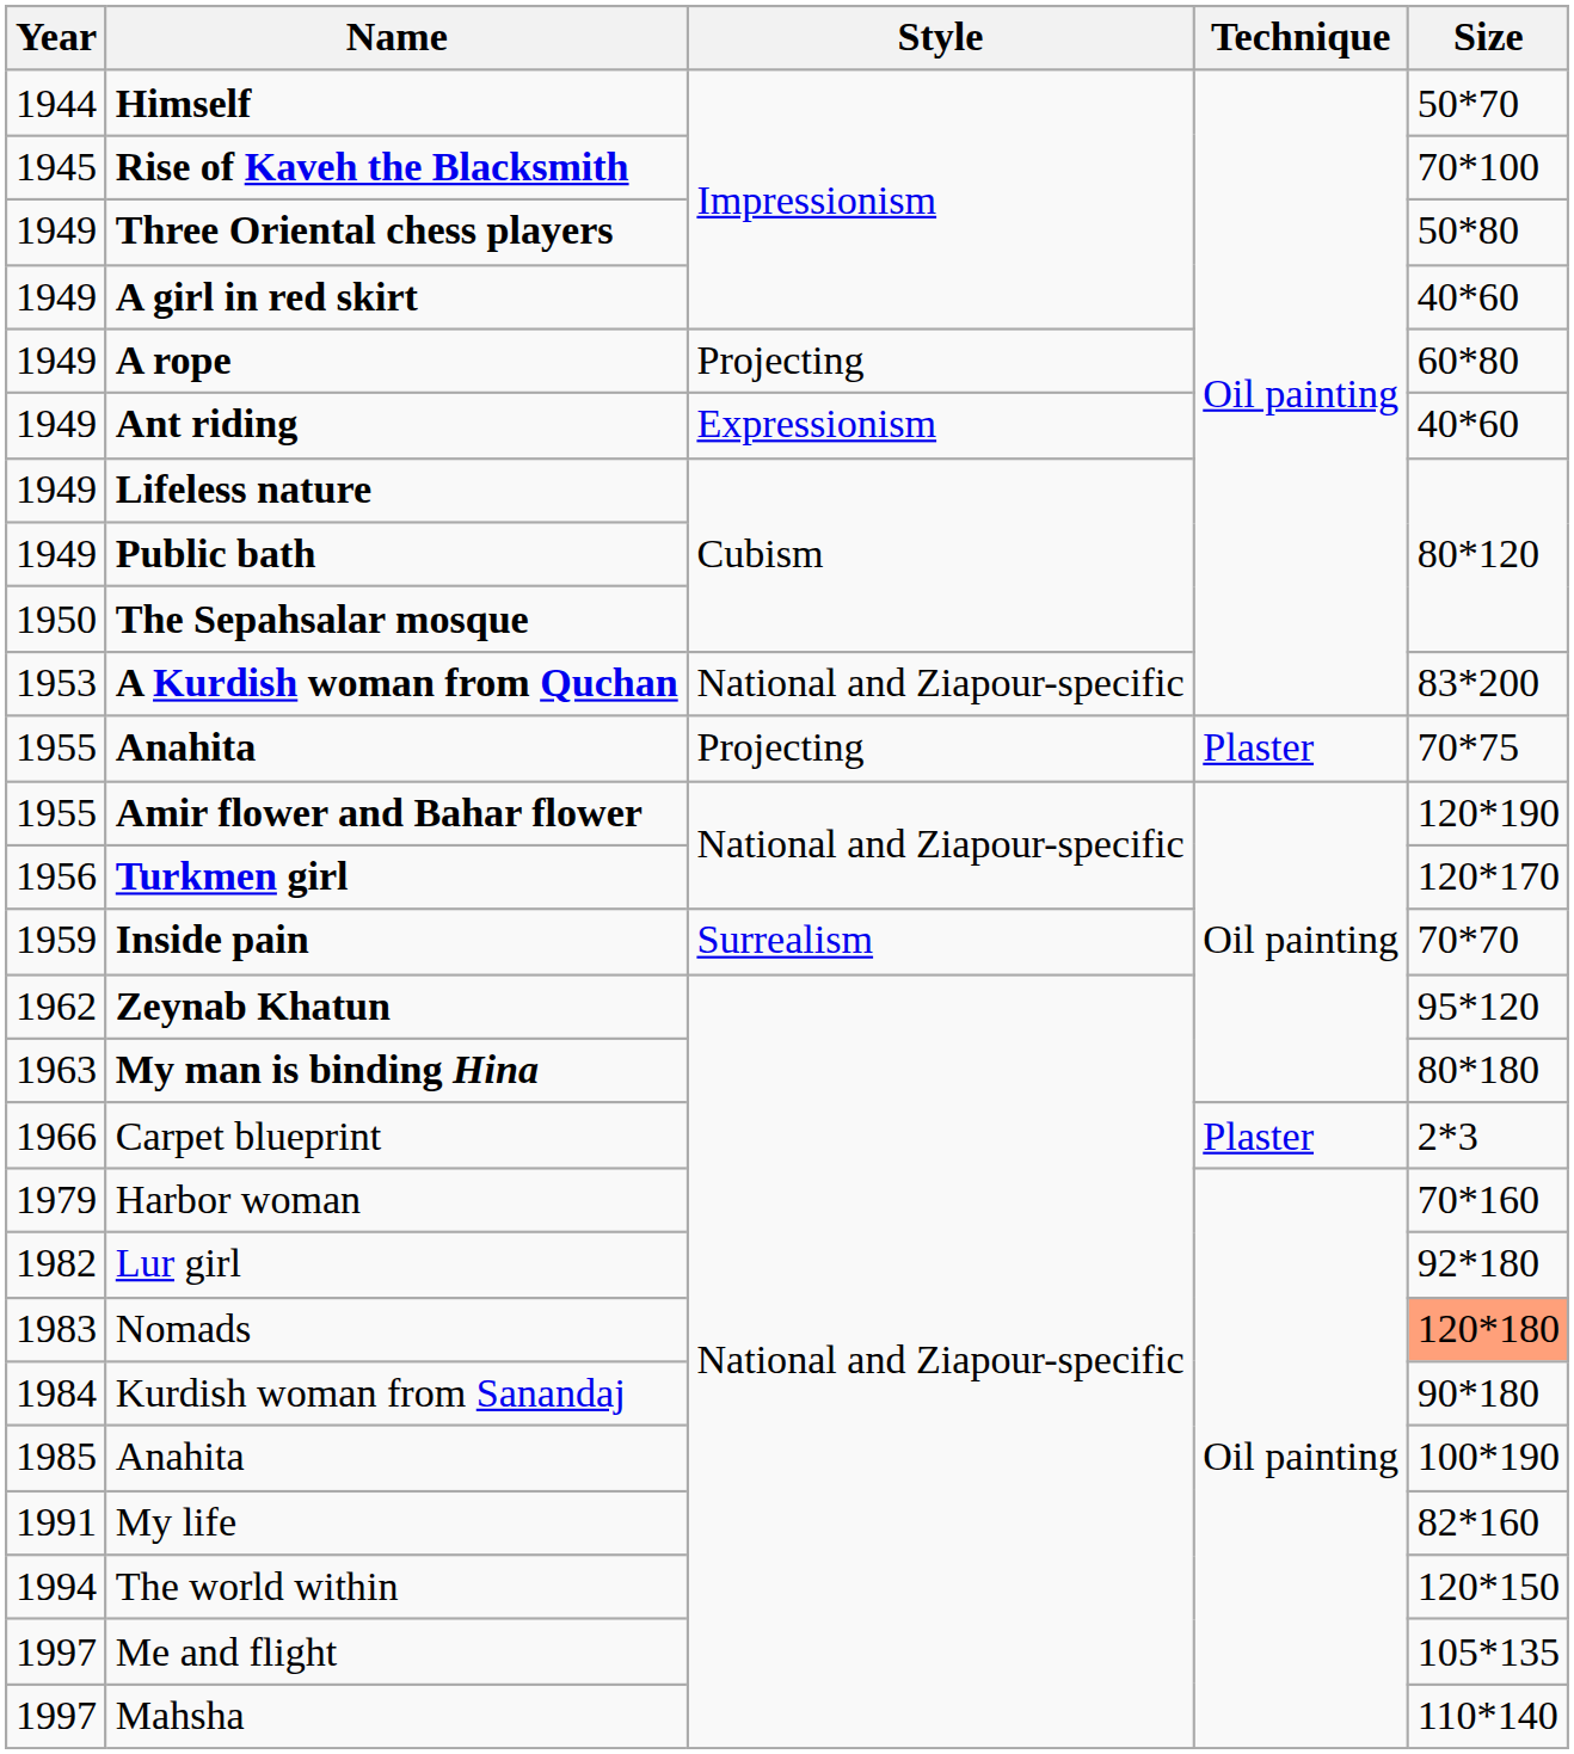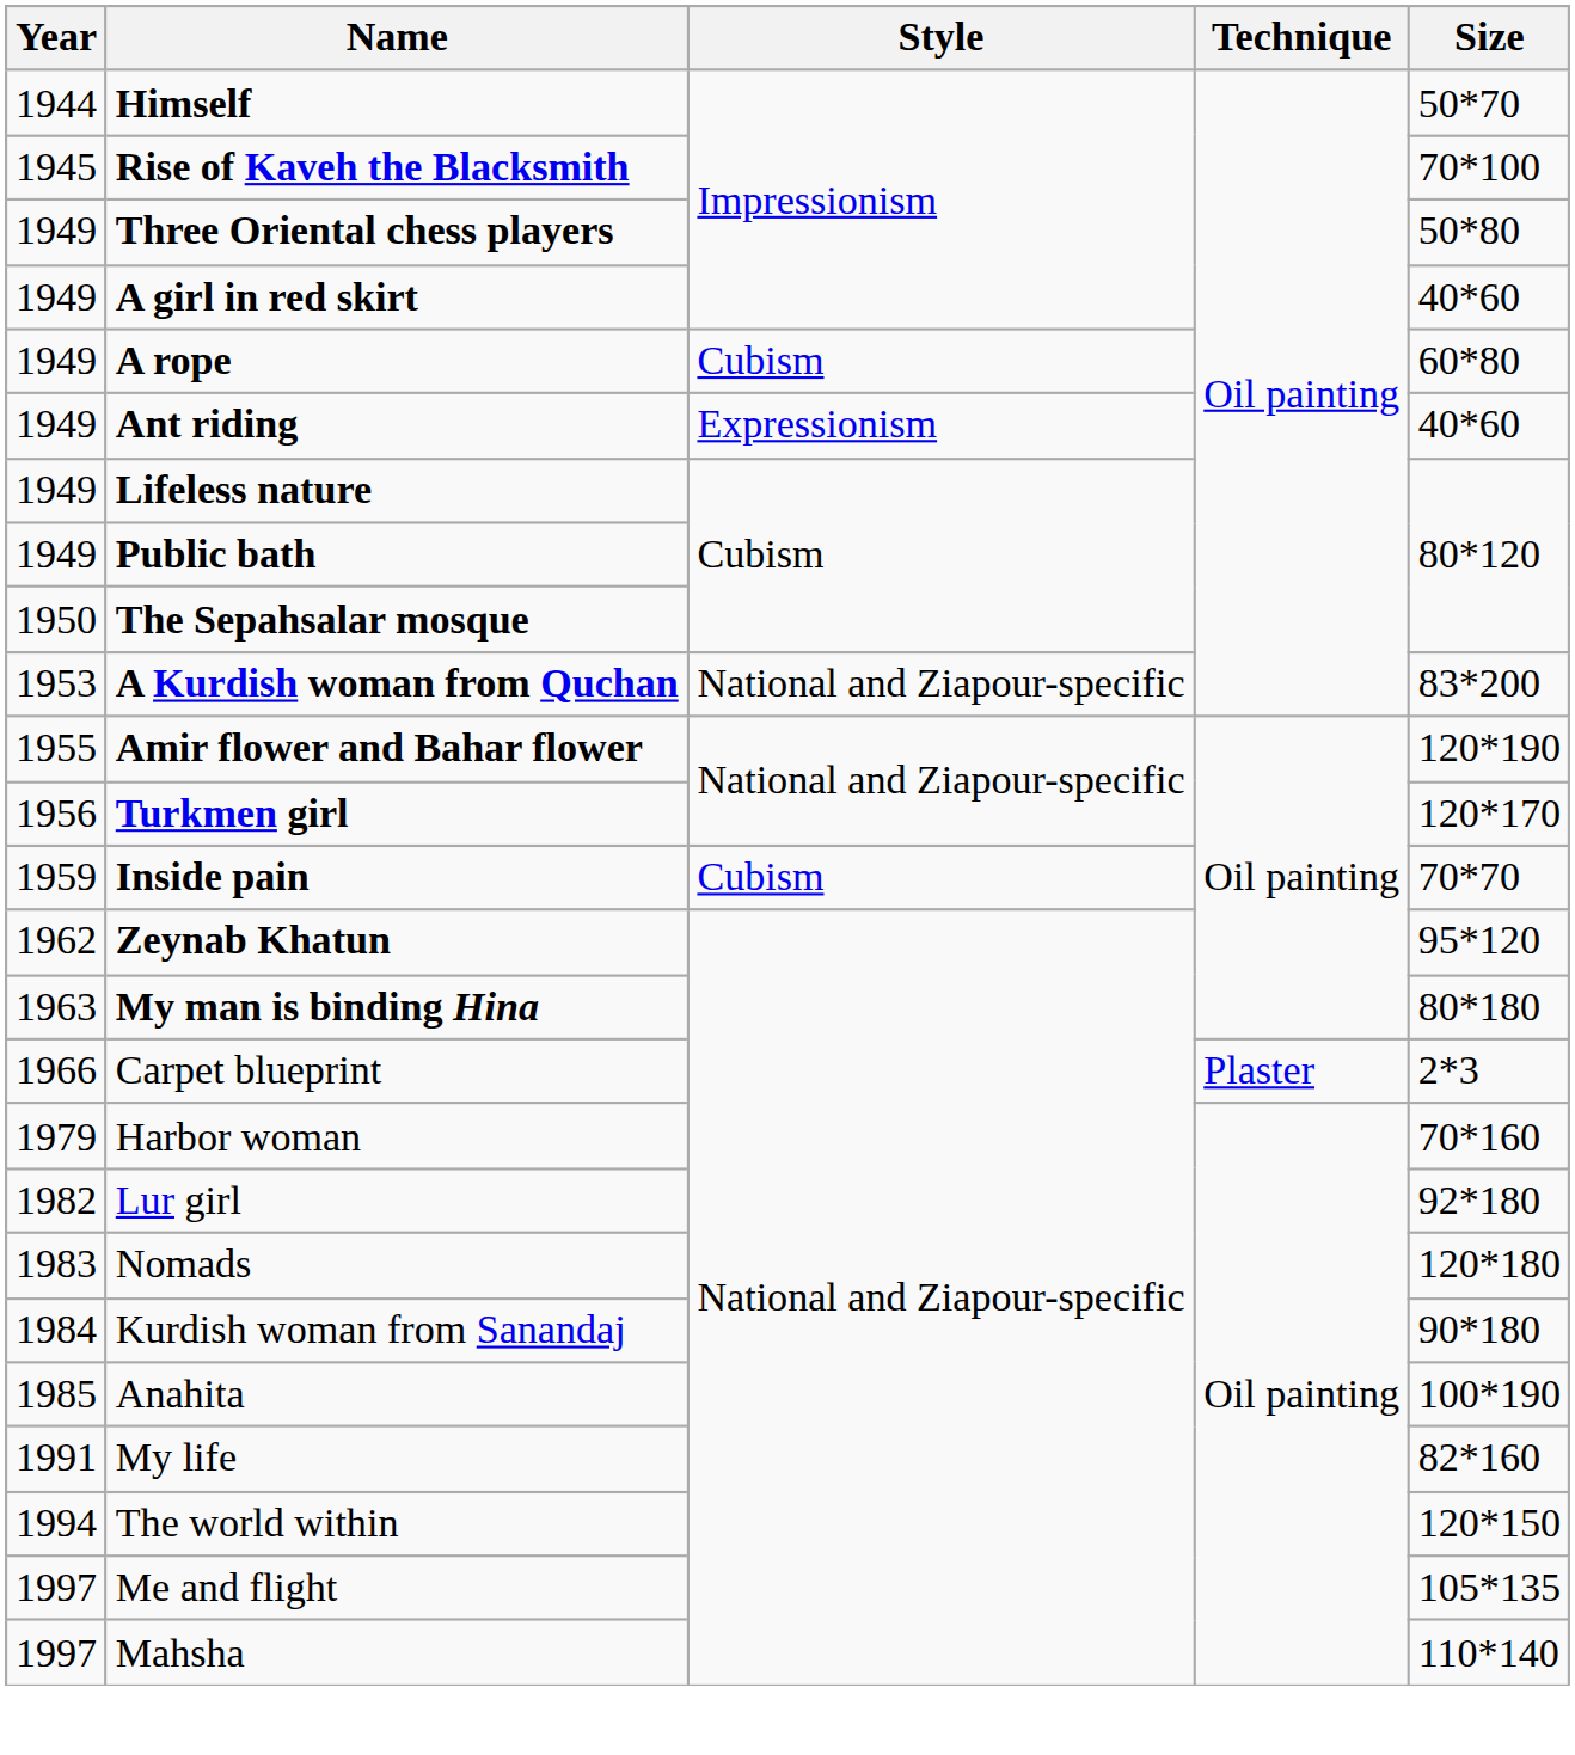A rope | Style: Projecting -> Cubism
- row: 1955 | Anahita | Projecting | Plaster | 70*75
Inside pain | Style: Surrealism -> Cubism
Nomads | Size: lightsalmon background -> no background
